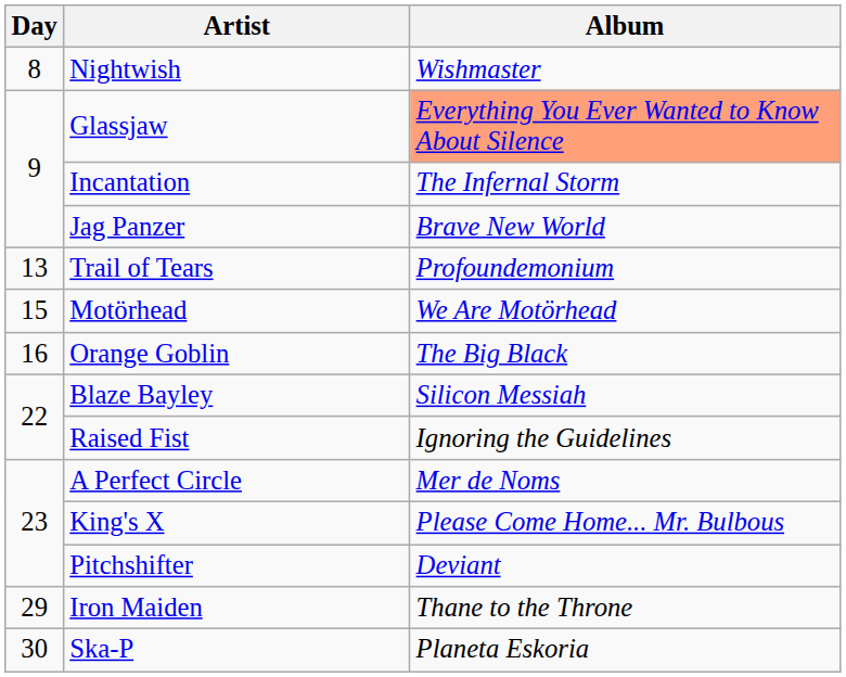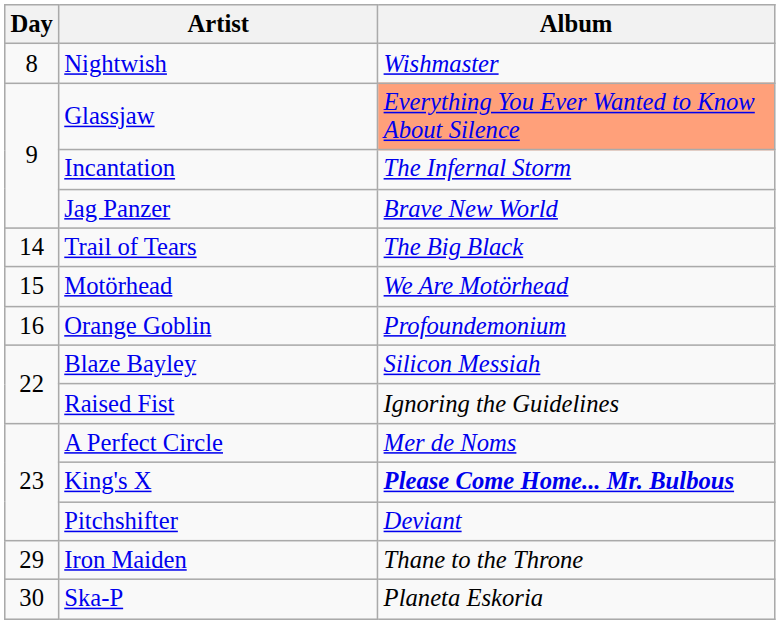Trail of Tears | Day: 13 -> 14
Trail of Tears | Album: Profoundemonium -> The Big Black
Orange Goblin | Album: The Big Black -> Profoundemonium
King's X | Album: normal -> bold
